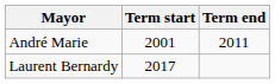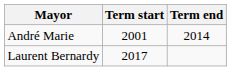André Marie | Term end: 2011 -> 2014
